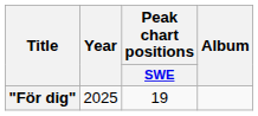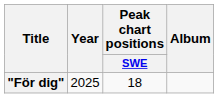"För dig" | Peak chart positions / SWE: 19 -> 18
